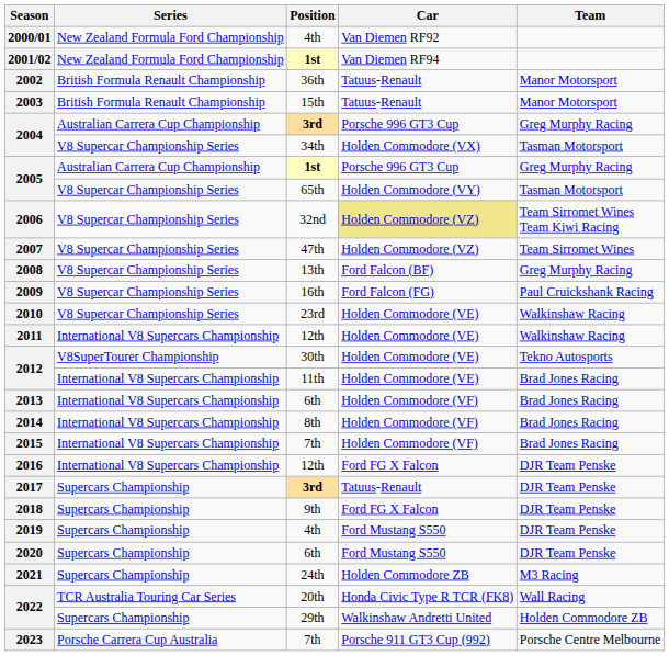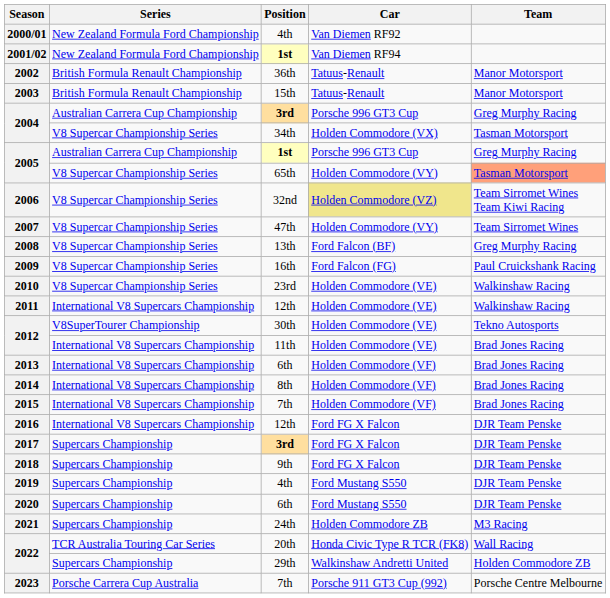2005 / 65th | Team: no background -> lightsalmon background
2007 | Car: Holden Commodore (VZ) -> Holden Commodore (VY)
2017 | Car: Tatuus-Renault -> Ford FG X Falcon
